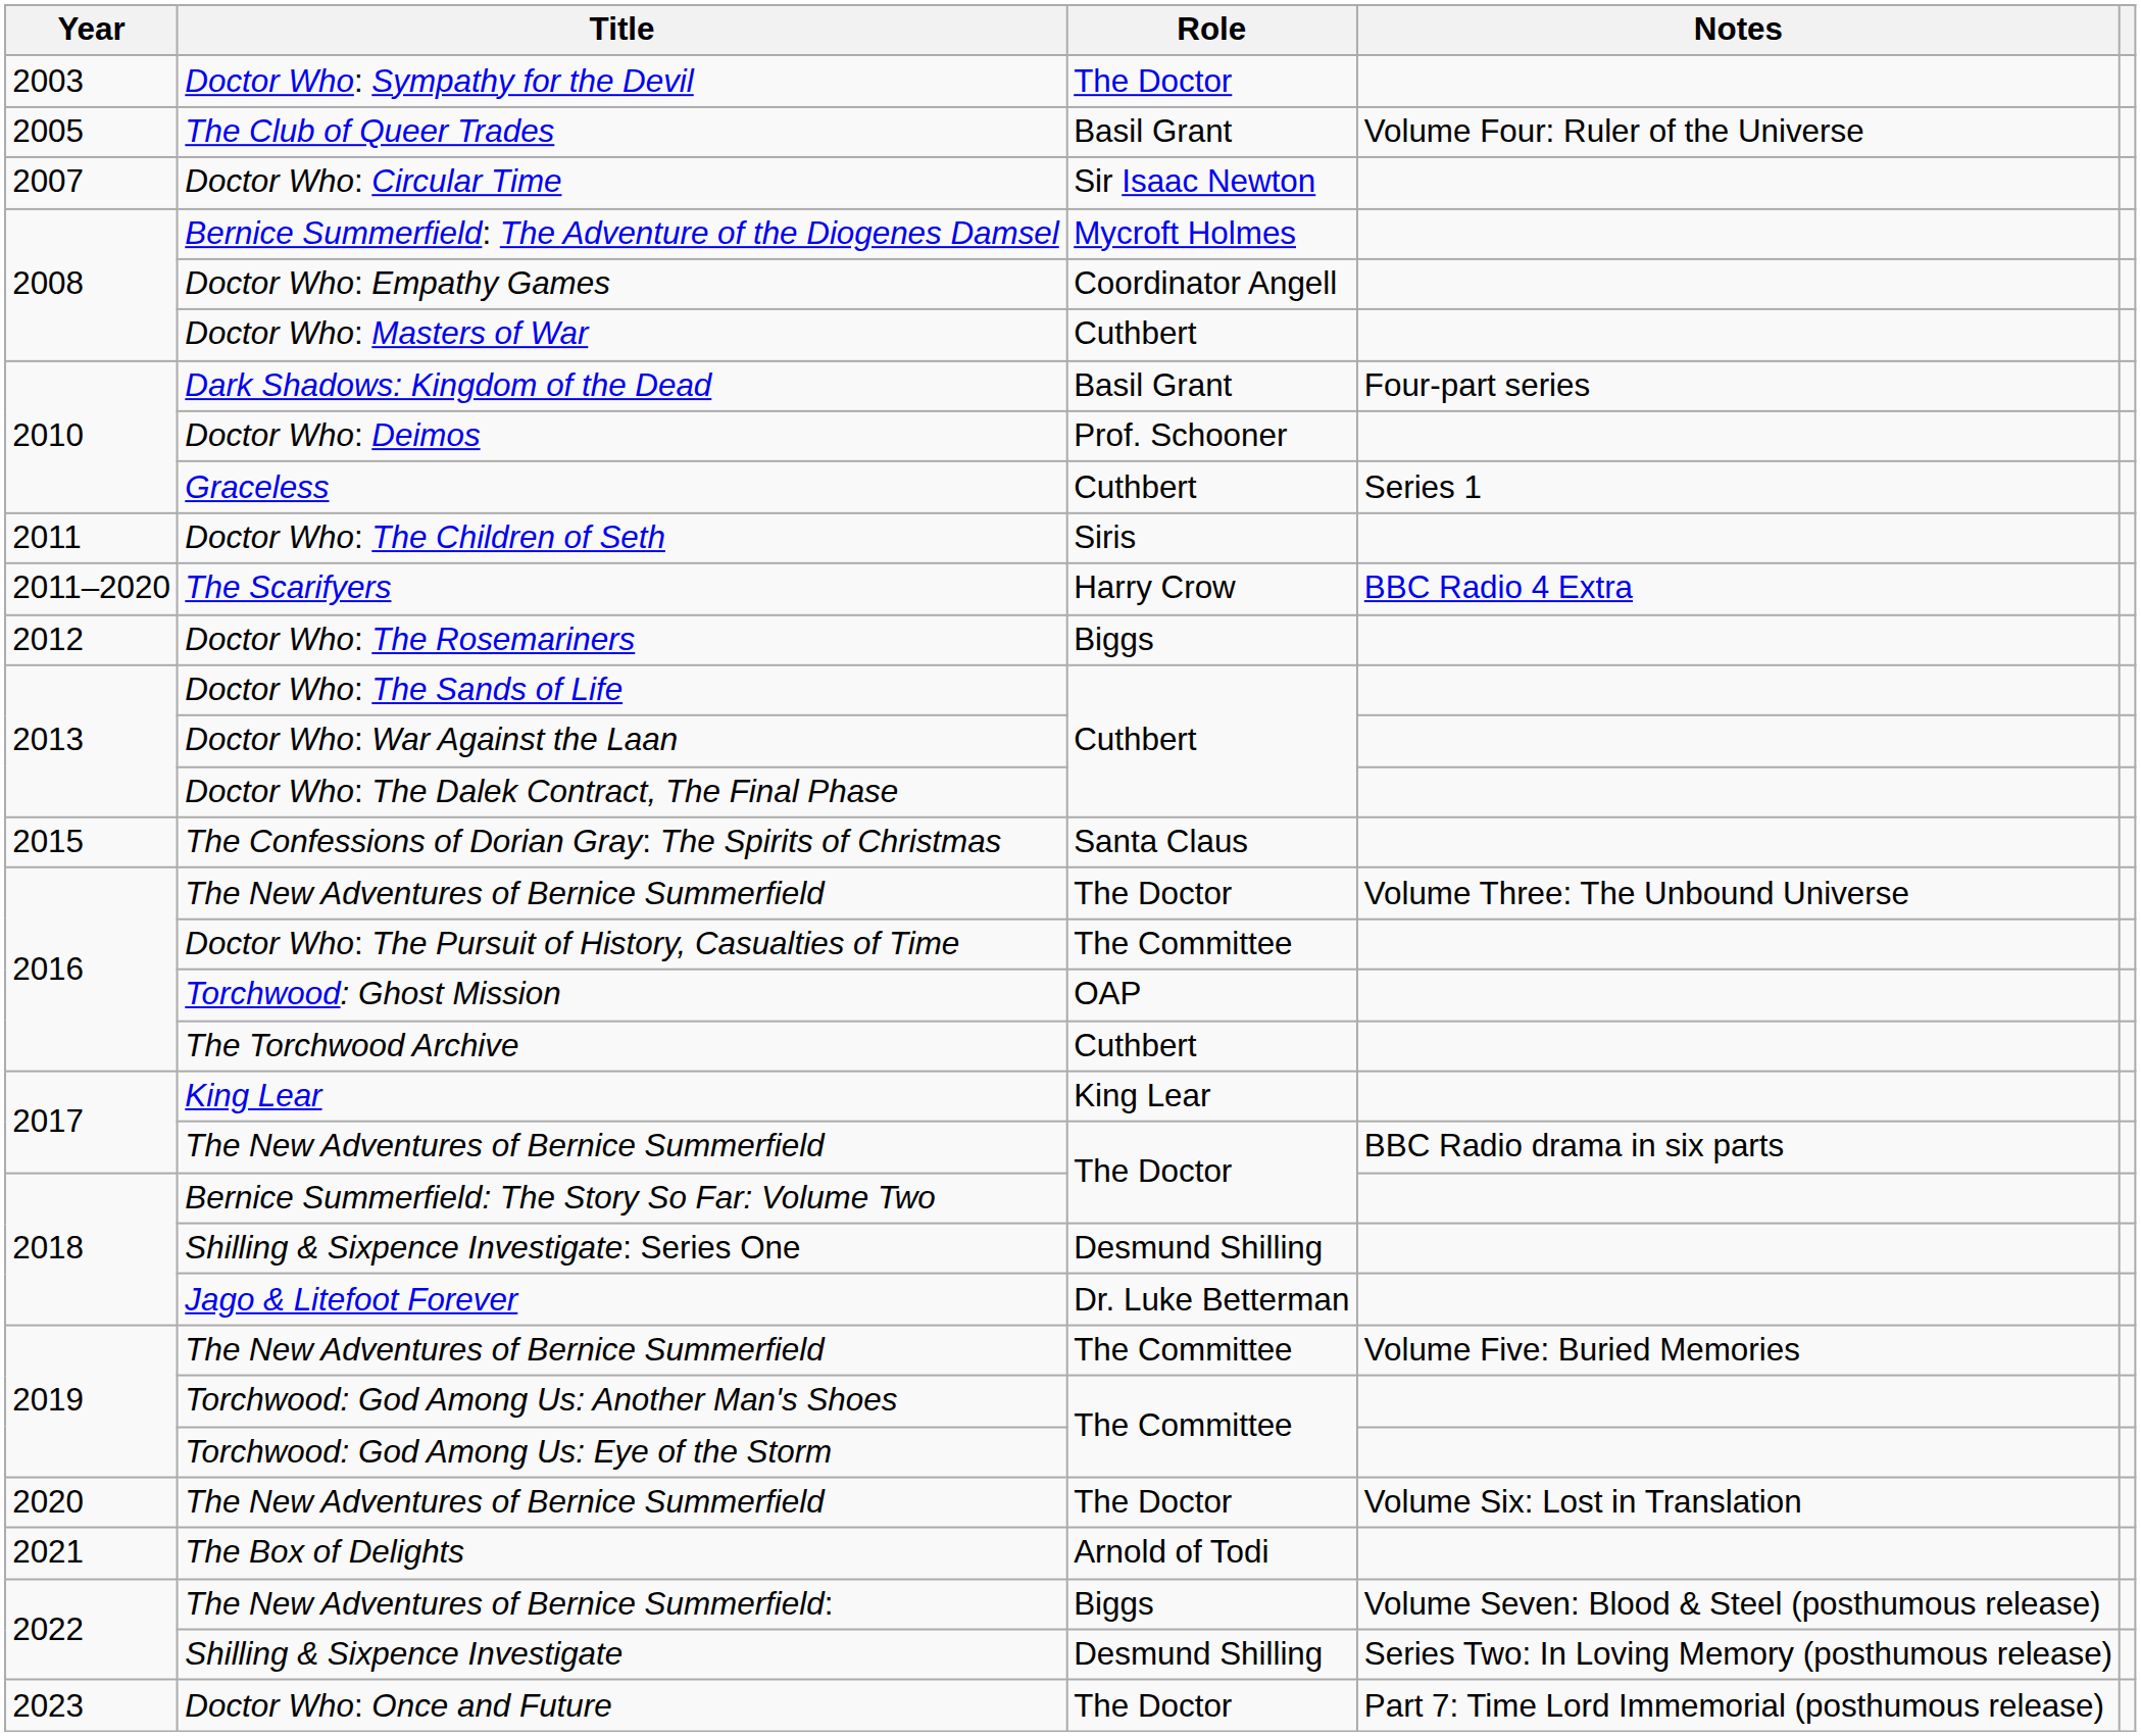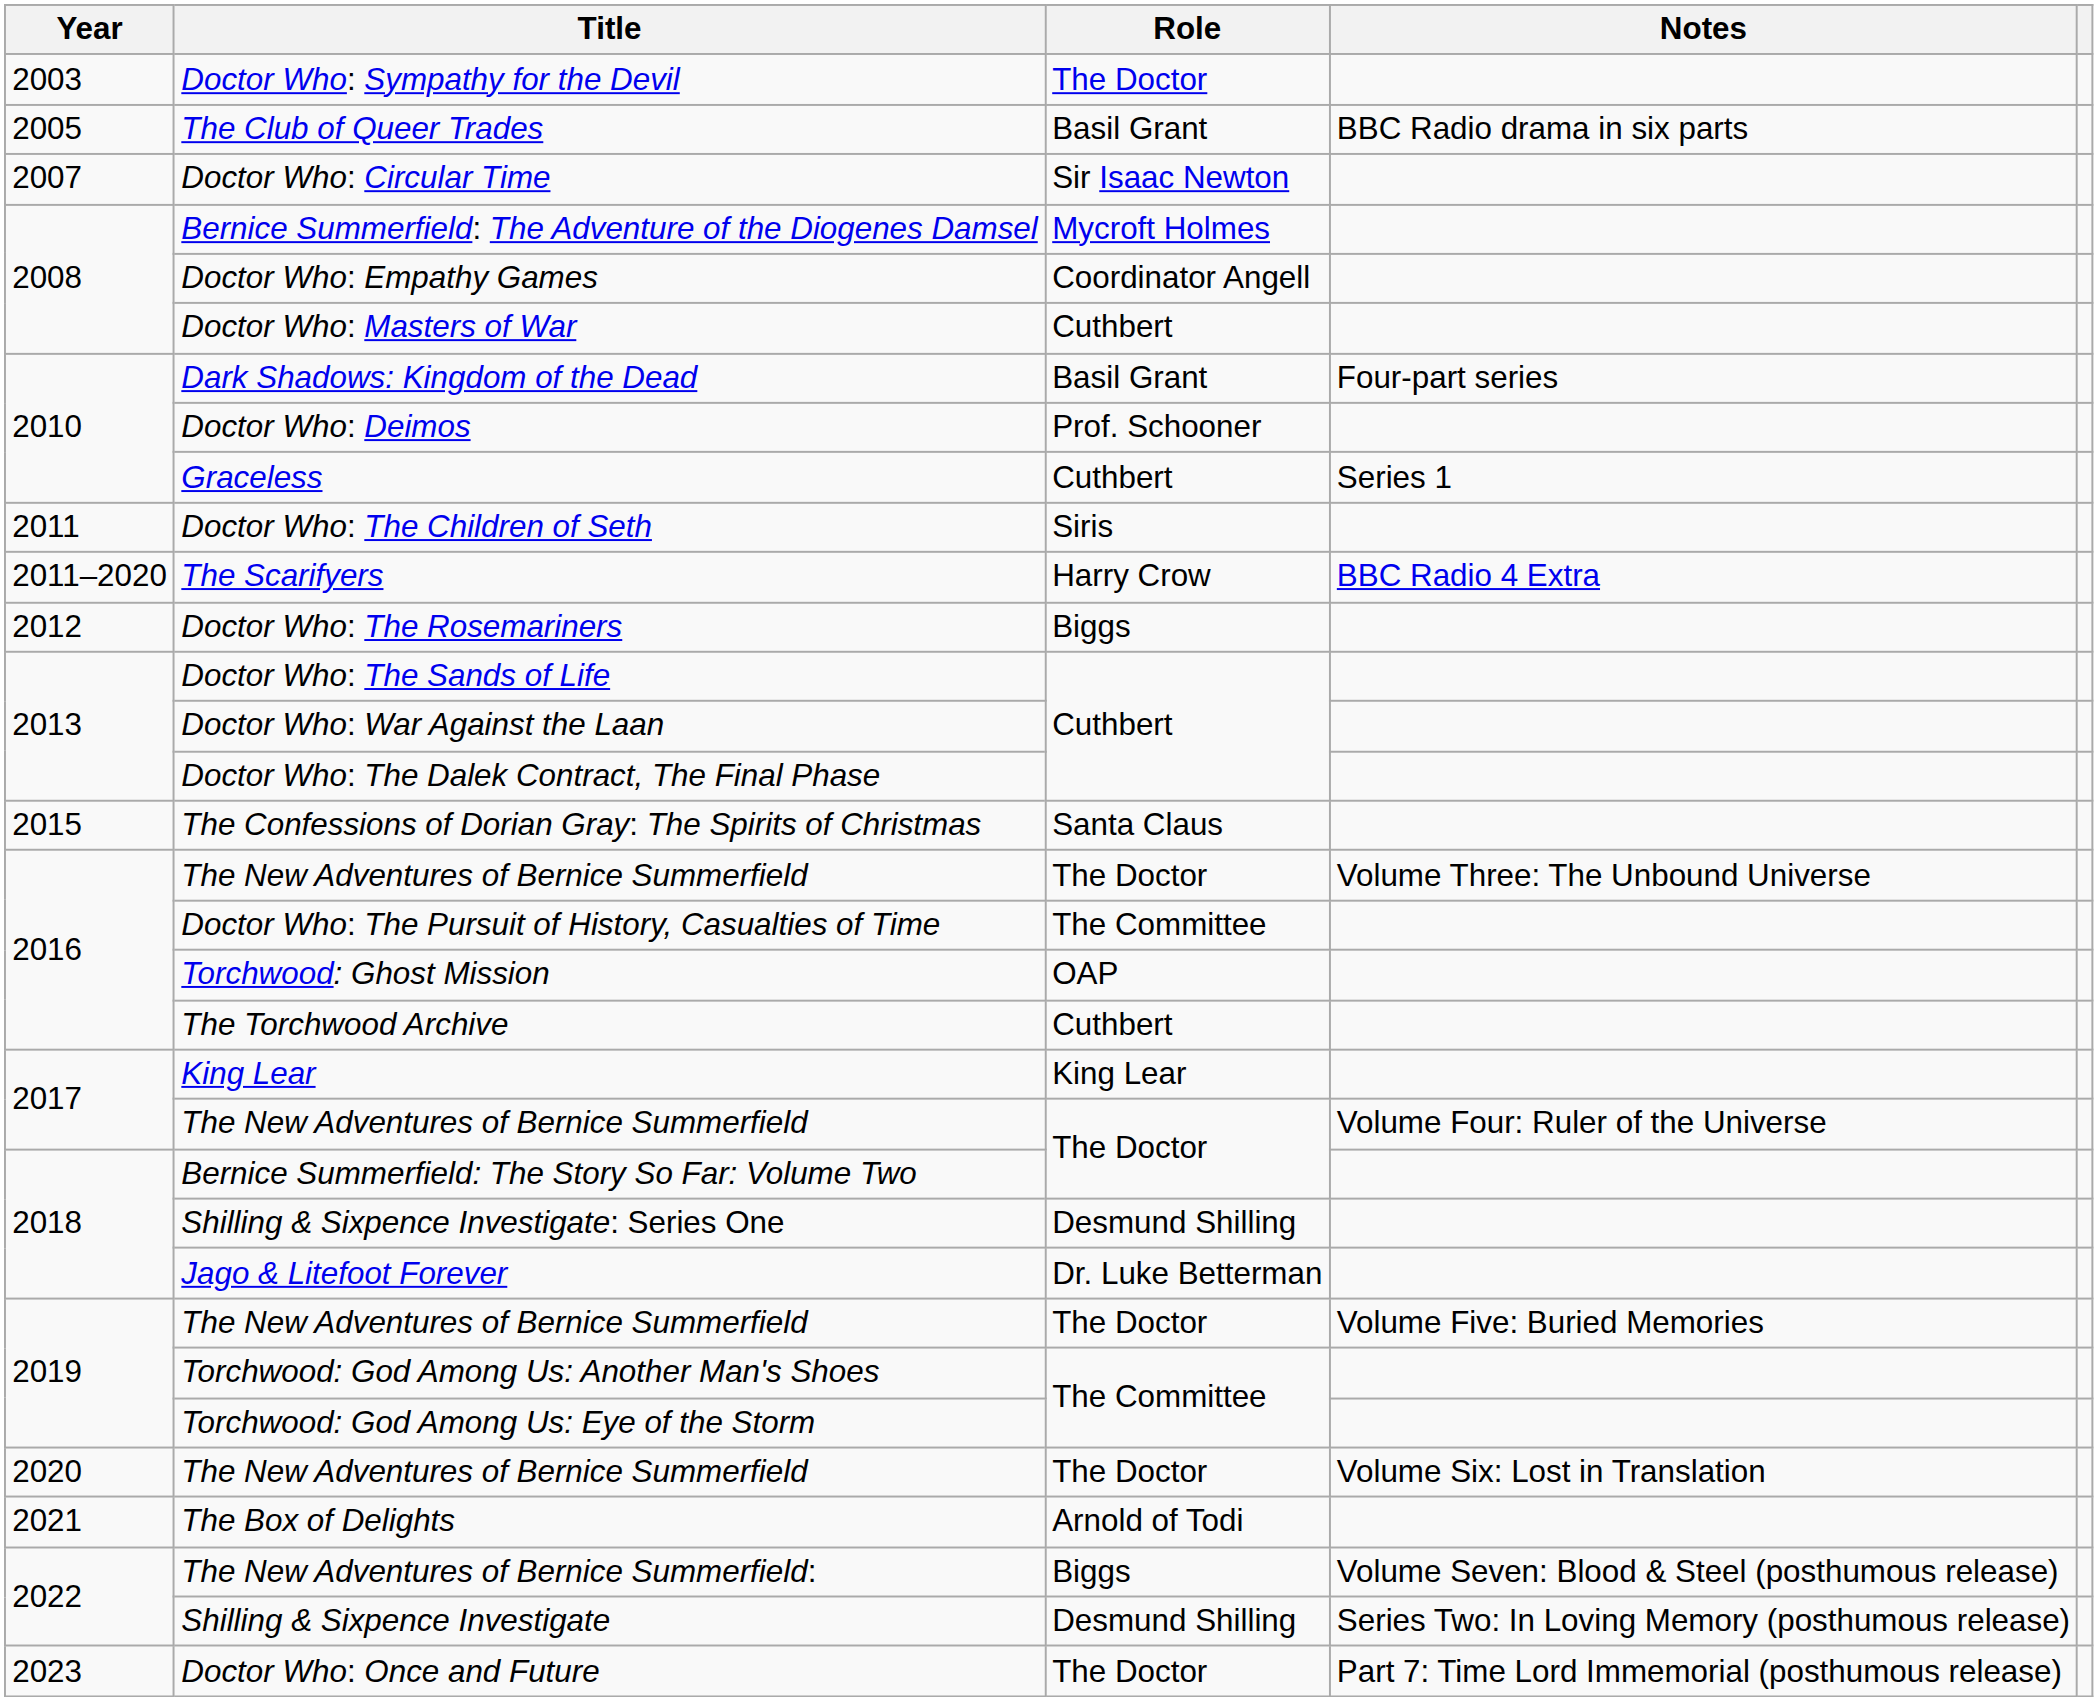The Club of Queer Trades | Notes: Volume Four: Ruler of the Universe -> BBC Radio drama in six parts
2017 / The New Adventures of Bernice Summerfield | Notes: BBC Radio drama in six parts -> Volume Four: Ruler of the Universe
2019 / The New Adventures of Bernice Summerfield | Role: The Committee -> The Doctor
